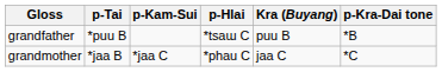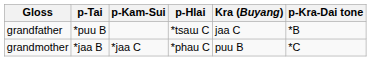grandfather | Kra (Buyang): puu B -> jaa C
grandmother | Kra (Buyang): jaa C -> puu B
